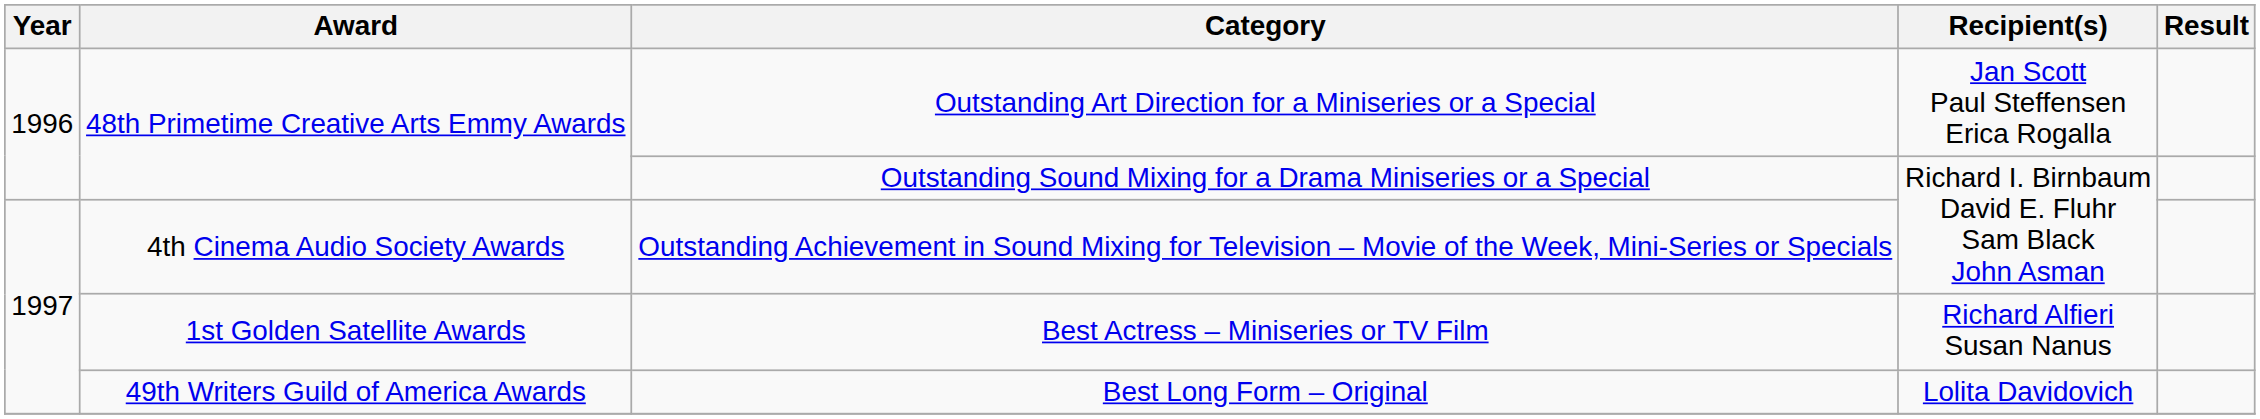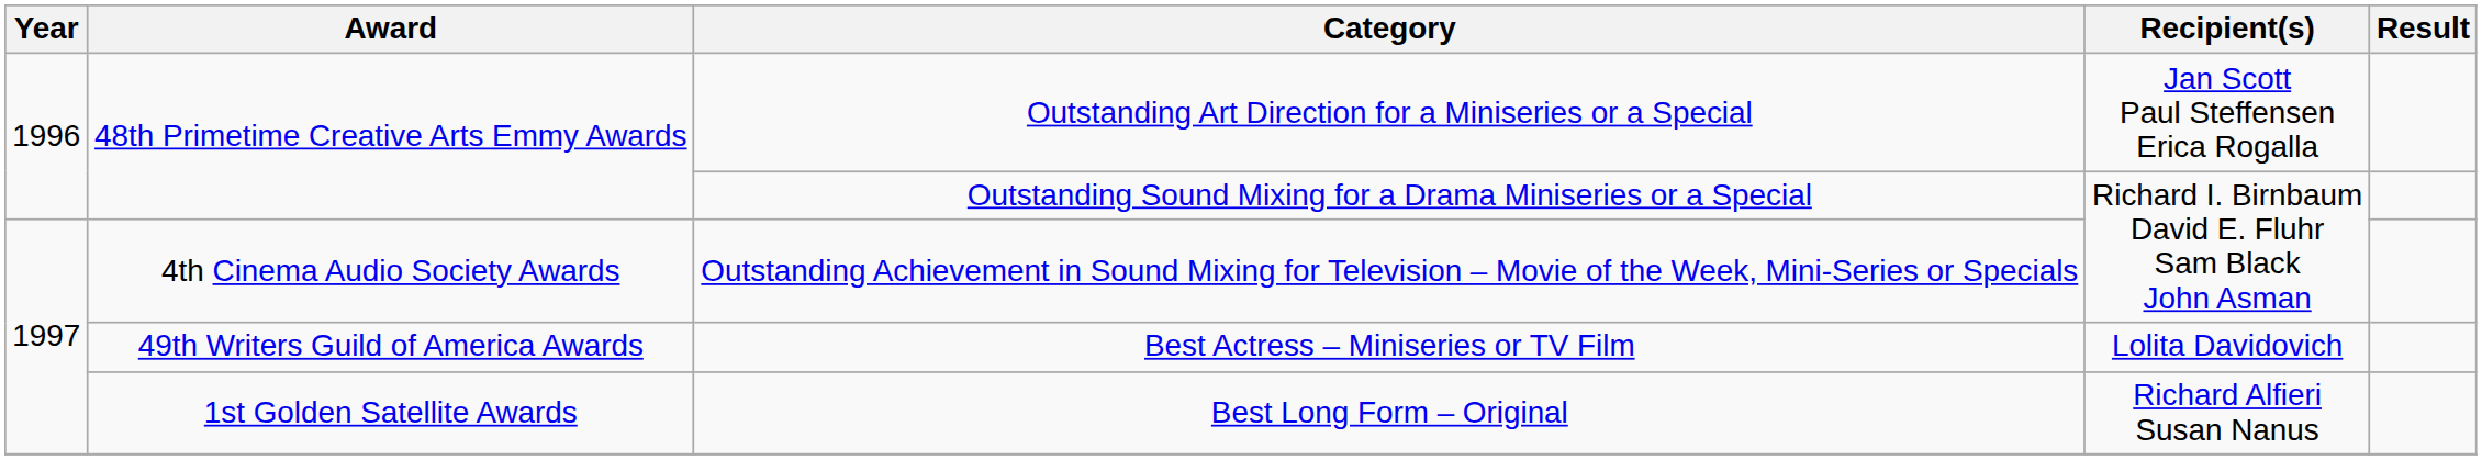Best Actress – Miniseries or TV Film | Award: 1st Golden Satellite Awards -> 49th Writers Guild of America Awards
Best Actress – Miniseries or TV Film | Recipient(s): Richard Alfieri Susan Nanus -> Lolita Davidovich
Best Long Form – Original | Award: 49th Writers Guild of America Awards -> 1st Golden Satellite Awards
Best Long Form – Original | Recipient(s): Lolita Davidovich -> Richard Alfieri Susan Nanus
